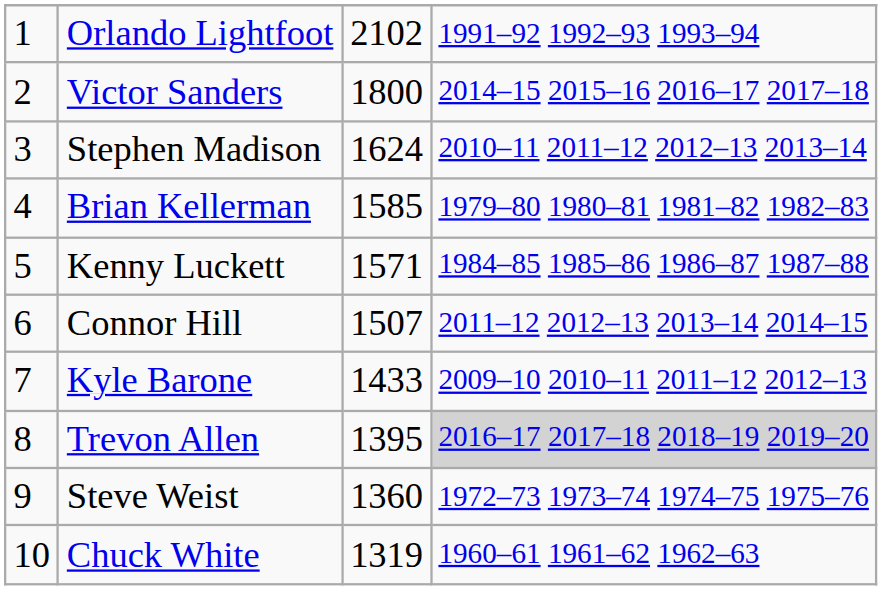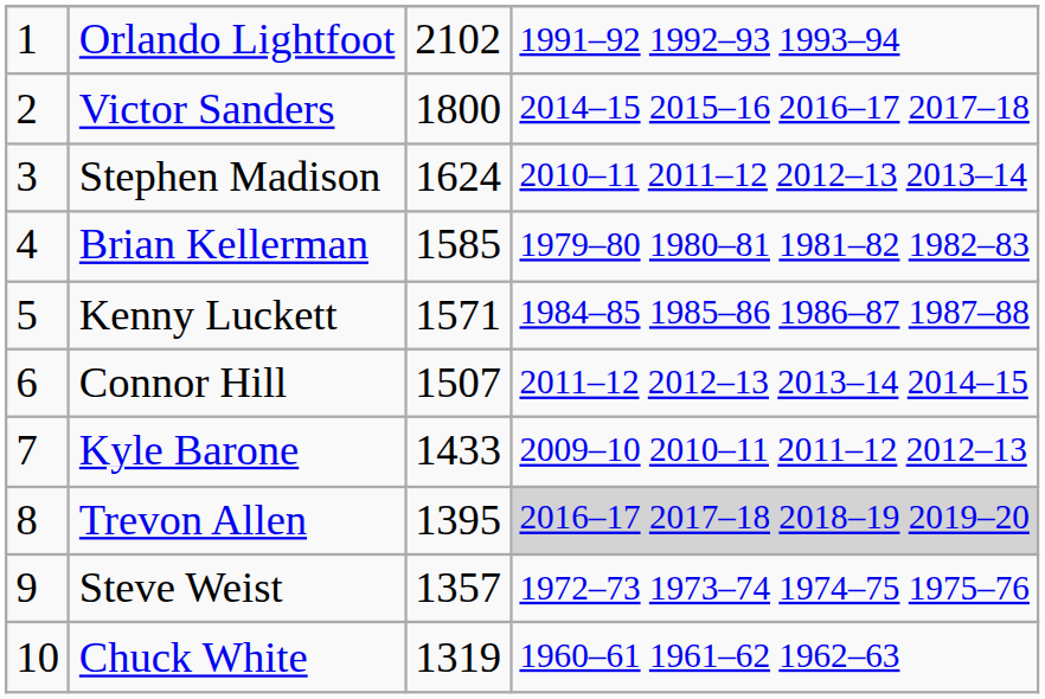Steve Weist | column 3: 1360 -> 1357
